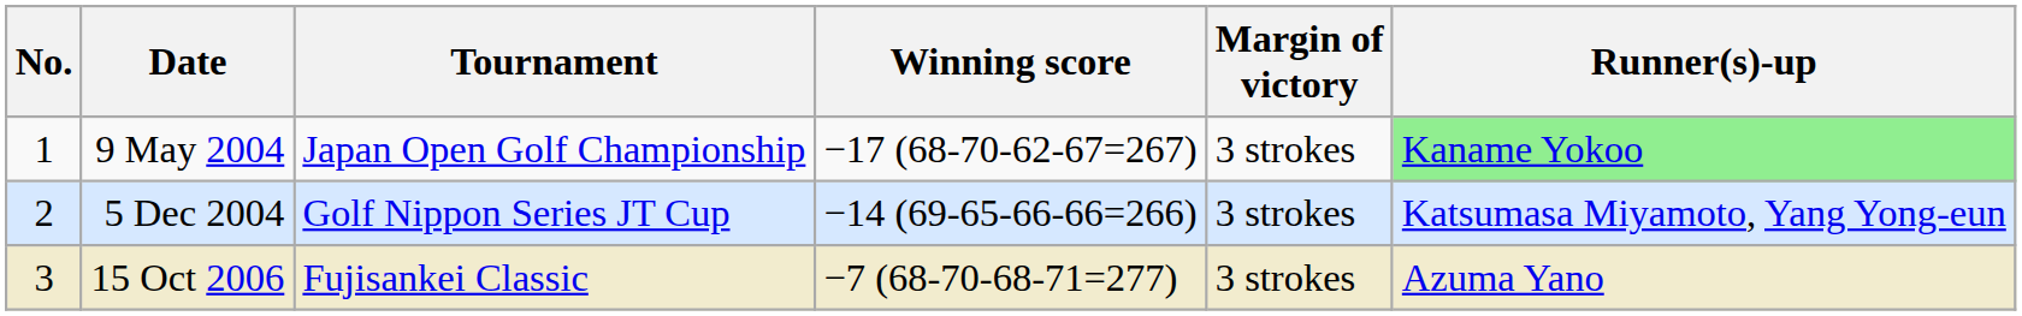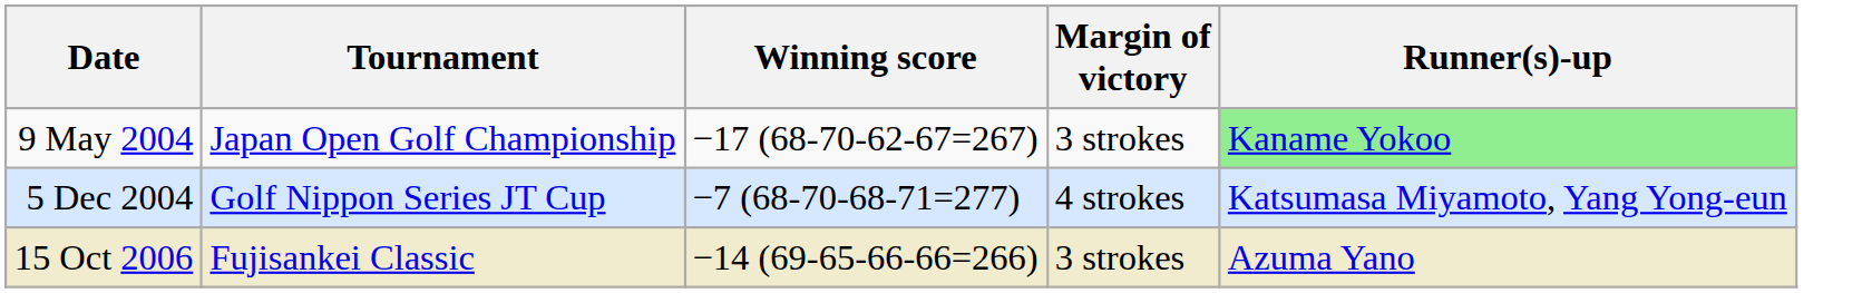- column: No. | 1 | 2 | 3
5 Dec 2004 | Winning score: −14 (69-65-66-66=266) -> −7 (68-70-68-71=277)
5 Dec 2004 | Margin of victory: 3 strokes -> 4 strokes
15 Oct 2006 | Winning score: −7 (68-70-68-71=277) -> −14 (69-65-66-66=266)
